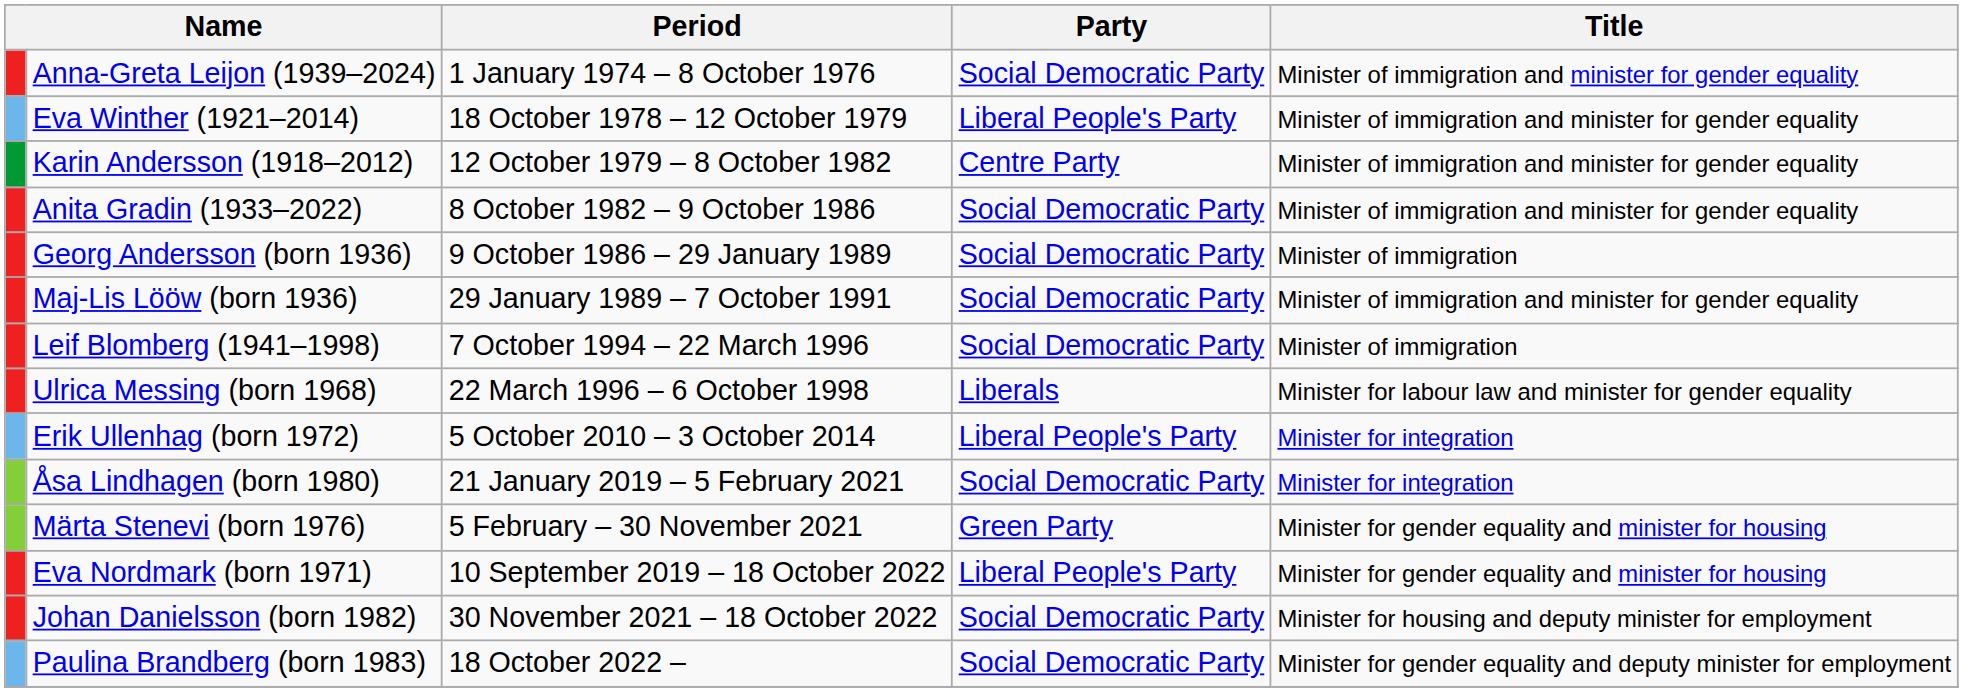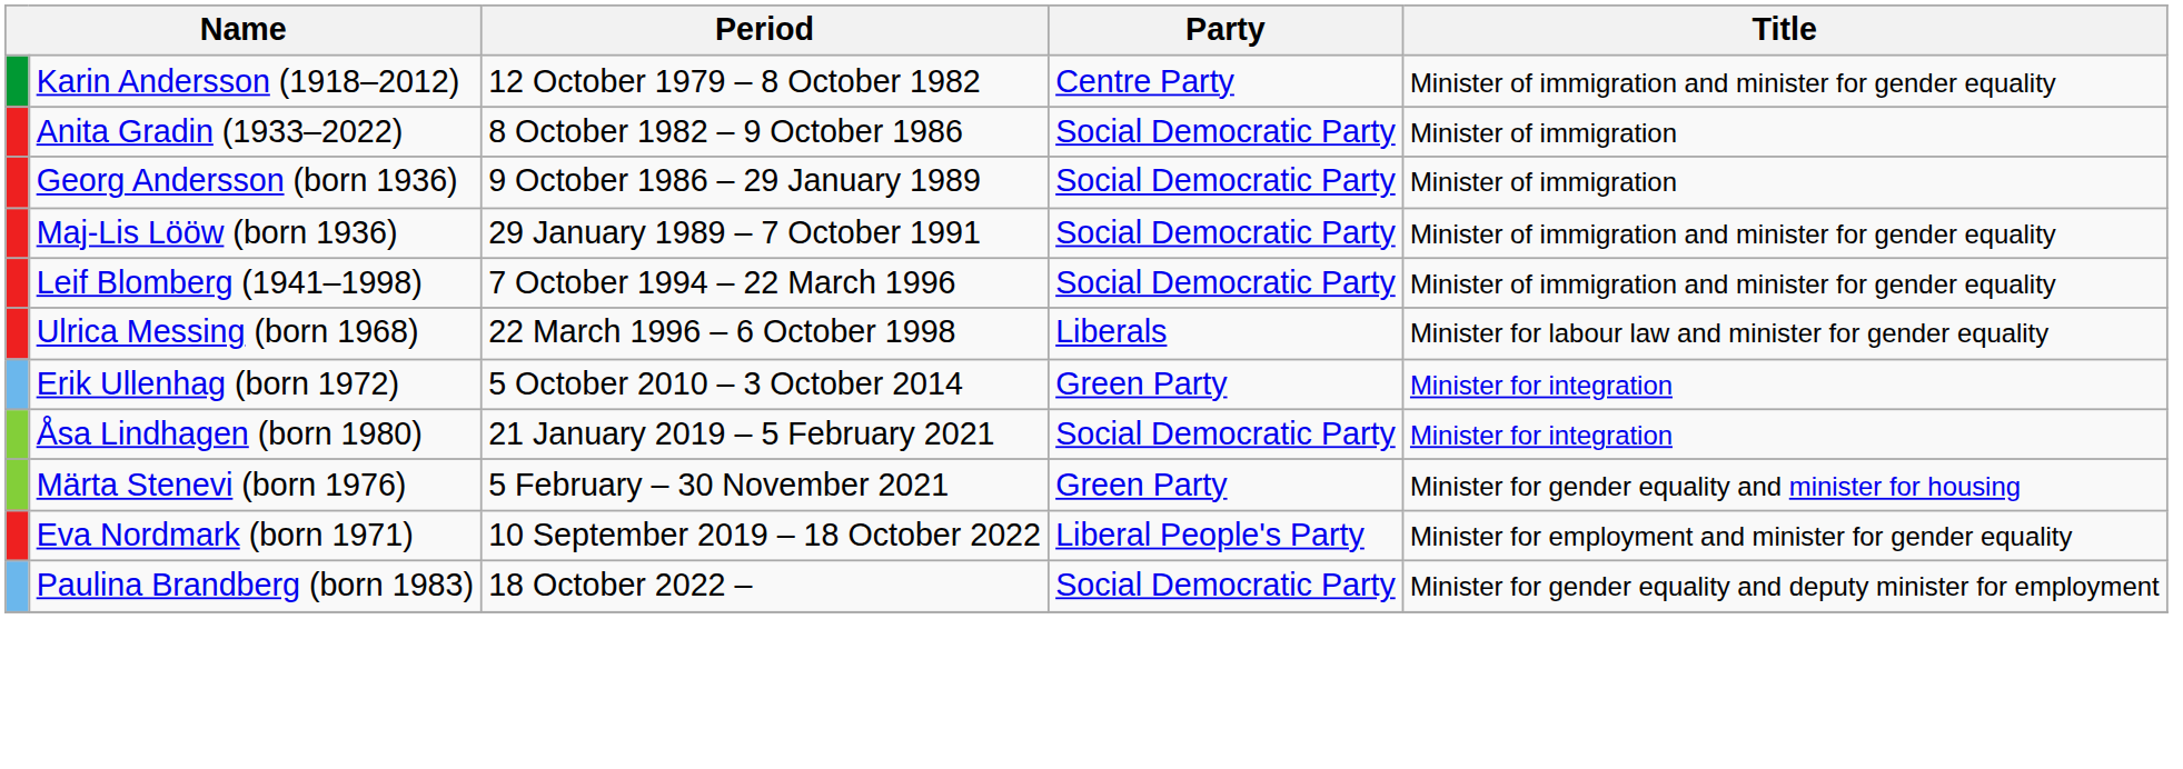- row: Anna-Greta Leijon (1939–2024) | 1 January 1974 – 8 October 1976 | Social Democratic Party | Minister of immigration and minister for gender equality
- row: Eva Winther (1921–2014) | 18 October 1978 – 12 October 1979 | Liberal People's Party | Minister of immigration and minister for gender equality
Anita Gradin (1933–2022) | Title: Minister of immigration and minister for gender equality -> Minister of immigration
Leif Blomberg (1941–1998) | Title: Minister of immigration -> Minister of immigration and minister for gender equality
Erik Ullenhag (born 1972) | Party: Liberal People's Party -> Green Party
Eva Nordmark (born 1971) | Title: Minister for gender equality and minister for housing -> Minister for employment and minister for gender equality
- row: Johan Danielsson (born 1982) | 30 November 2021 – 18 October 2022 | Social Democratic Party | Minister for housing and deputy minister for employment
